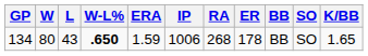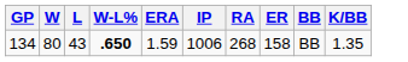- column: SO | SO
134 | ER: 178 -> 158
134 | K/BB: 1.65 -> 1.35
